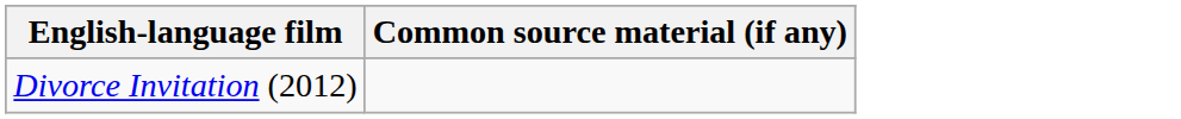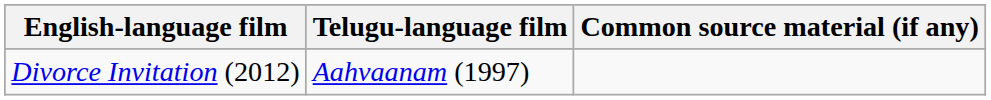+ column: Telugu-language film | Aahvaanam (1997)
